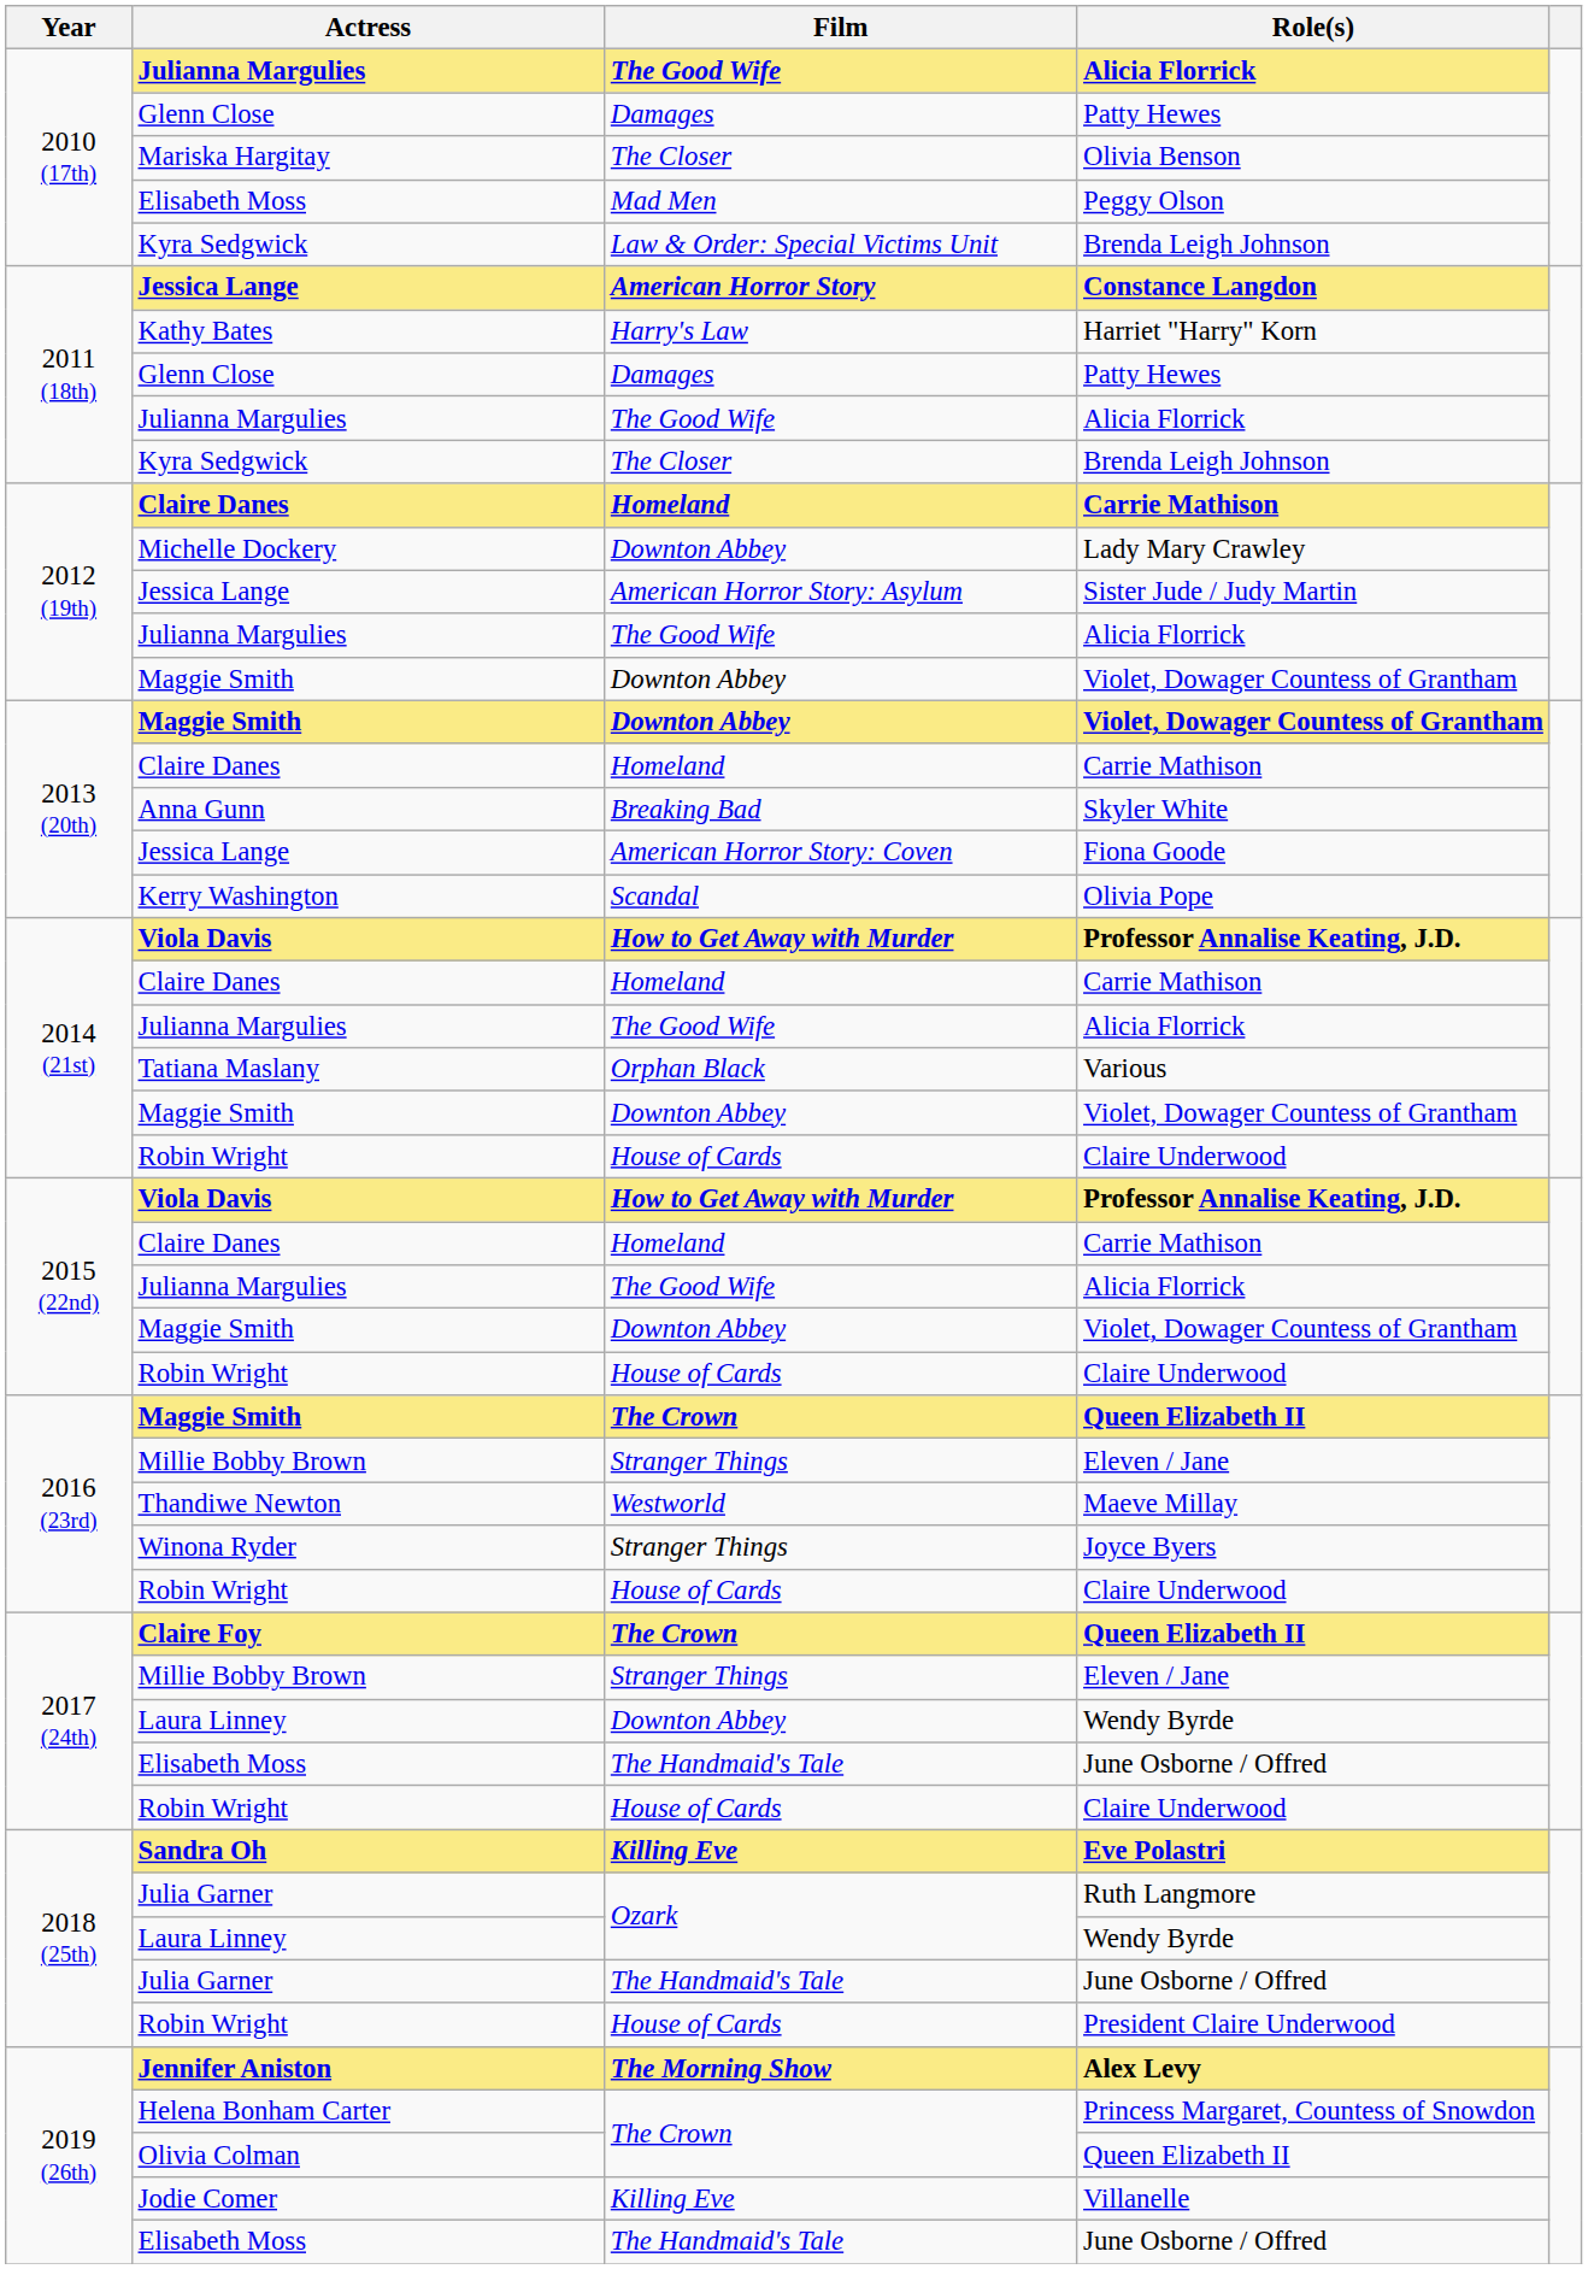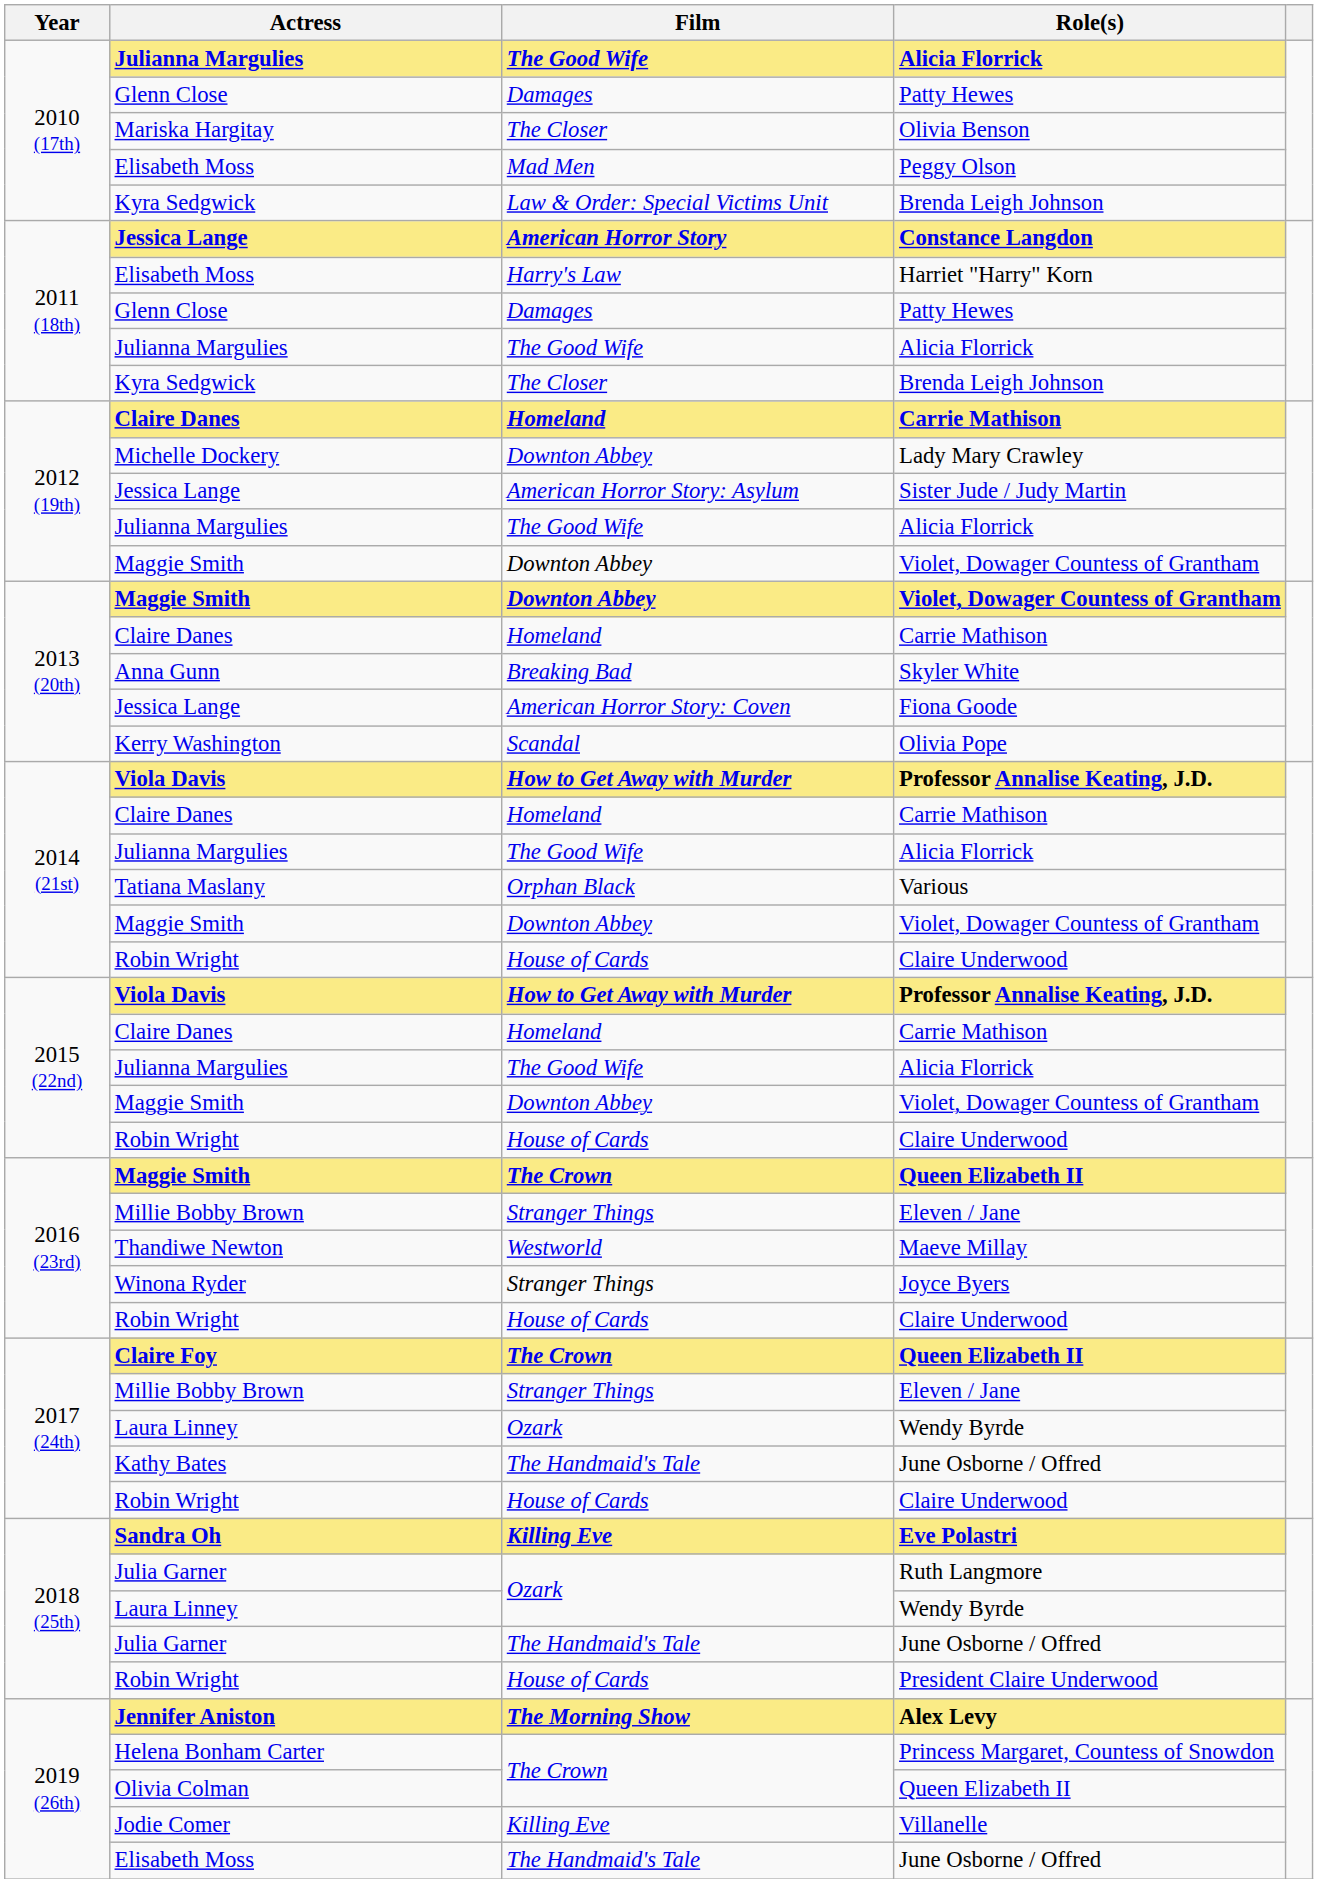Harriet "Harry" Korn | Actress: Kathy Bates -> Elisabeth Moss
2017 (24th) / Wendy Byrde | Film: Downton Abbey -> Ozark
2017 (24th) / June Osborne / Offred | Actress: Elisabeth Moss -> Kathy Bates
